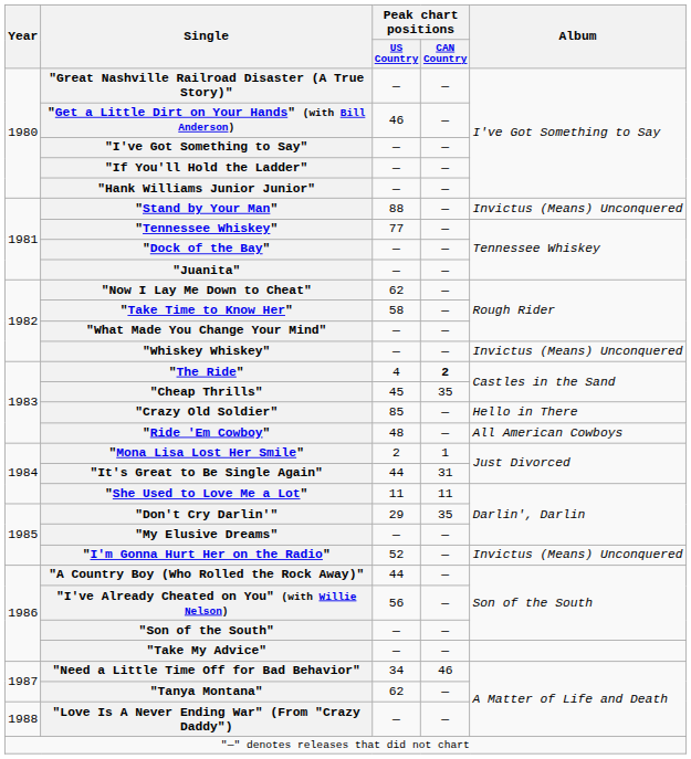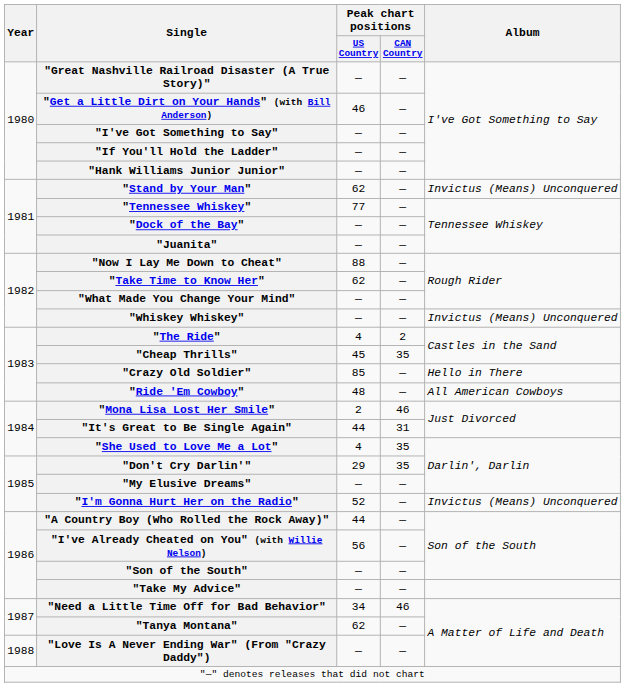"Stand by Your Man" | Peak chart positions / US Country: 88 -> 62
"Now I Lay Me Down to Cheat" | Peak chart positions / US Country: 62 -> 88
"Take Time to Know Her" | Peak chart positions / US Country: 58 -> 62
"The Ride" | Peak chart positions / CAN Country: bold -> normal
"Mona Lisa Lost Her Smile" | Peak chart positions / CAN Country: 1 -> 46
"She Used to Love Me a Lot" | Peak chart positions / US Country: 11 -> 4
"She Used to Love Me a Lot" | Peak chart positions / CAN Country: 11 -> 35
